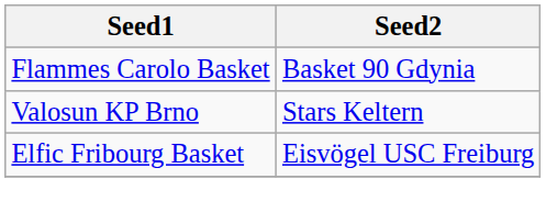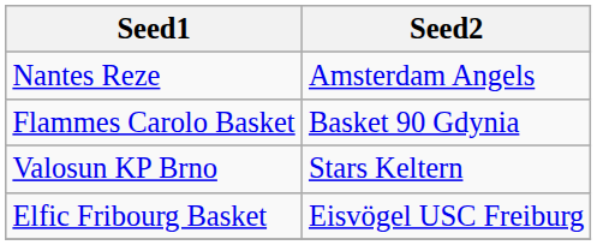+ row: Nantes Reze | Amsterdam Angels
